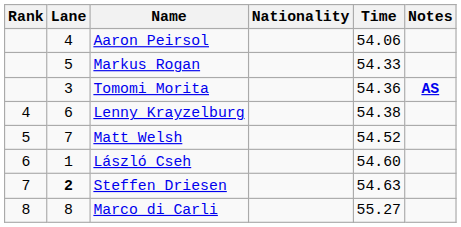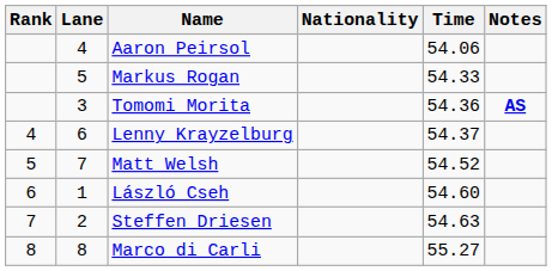Lenny Krayzelburg | Time: 54.38 -> 54.37
Steffen Driesen | Lane: bold -> normal
